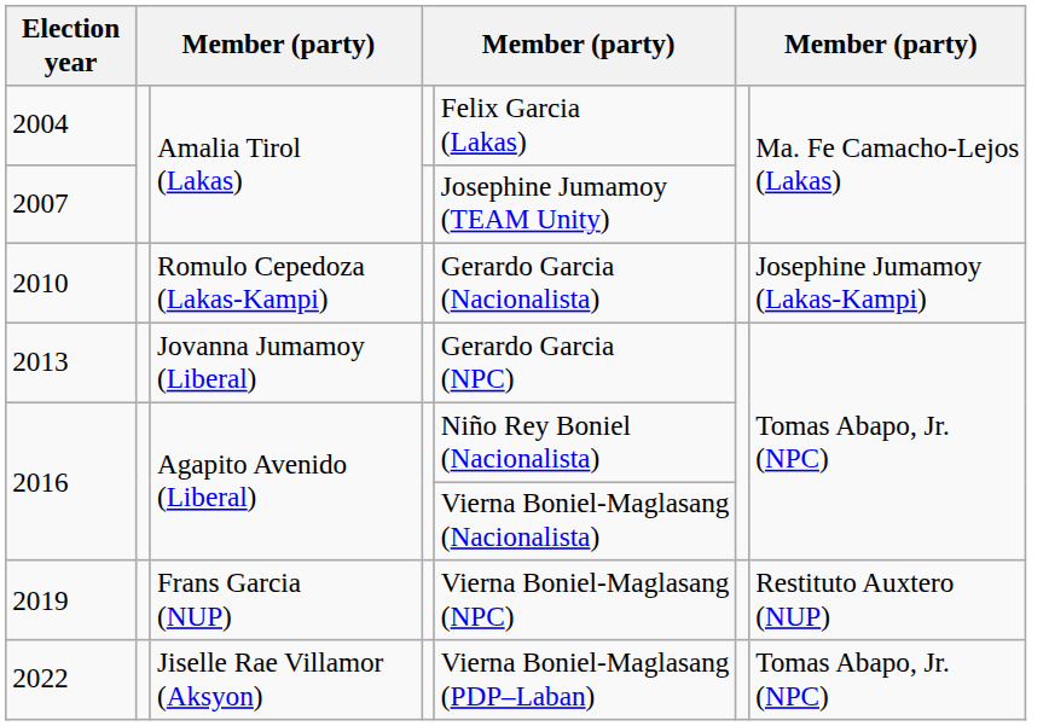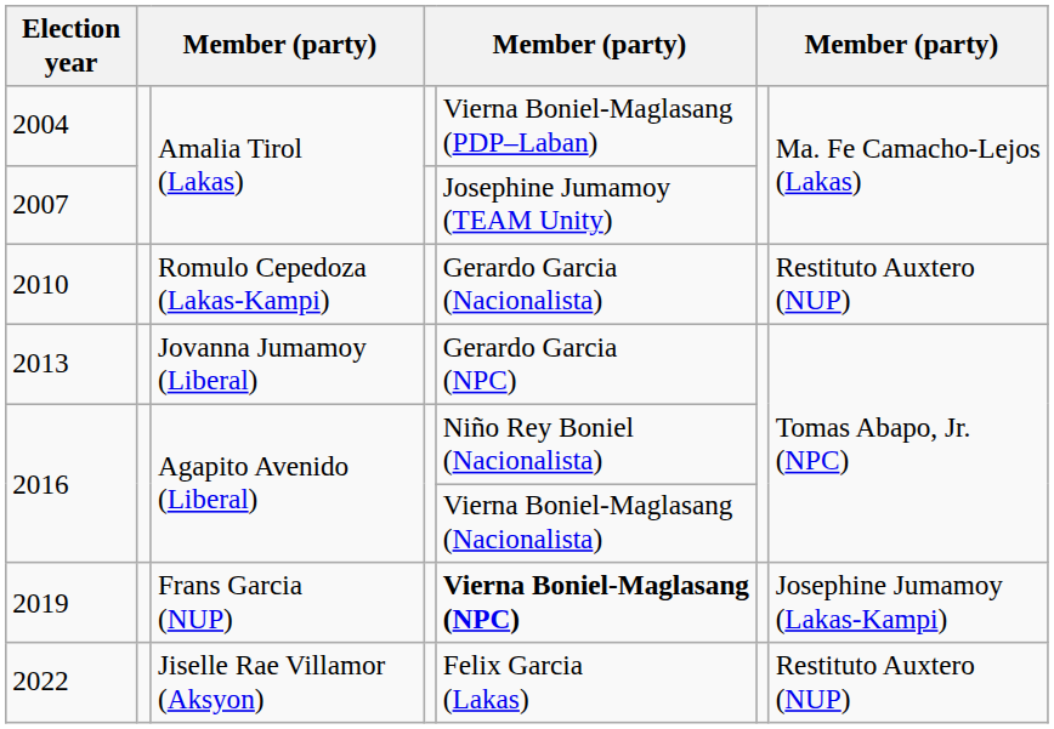2004 | column 5: Felix Garcia (Lakas) -> Vierna Boniel-Maglasang (PDP–Laban)
2010 | column 7: Josephine Jumamoy (Lakas-Kampi) -> Restituto Auxtero (NUP)
2019 | column 5: normal -> bold
2019 | column 7: Restituto Auxtero (NUP) -> Josephine Jumamoy (Lakas-Kampi)
2022 | column 5: Vierna Boniel-Maglasang (PDP–Laban) -> Felix Garcia (Lakas)
2022 | column 7: Tomas Abapo, Jr. (NPC) -> Restituto Auxtero (NUP)
